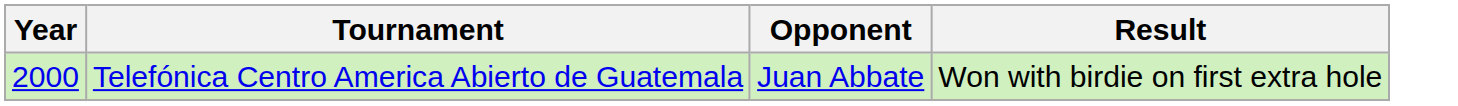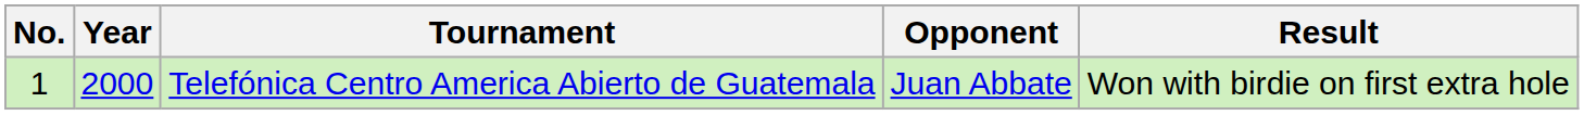+ column: No. | 1
